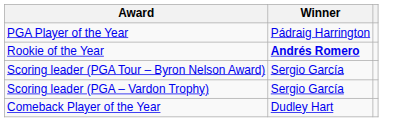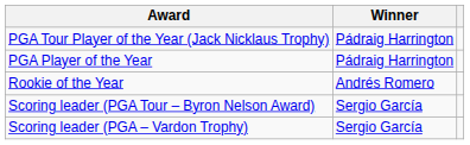+ row: PGA Tour Player of the Year (Jack Nicklaus Trophy) | Pádraig Harrington
Rookie of the Year | Winner: bold -> normal
- row: Comeback Player of the Year | Dudley Hart
